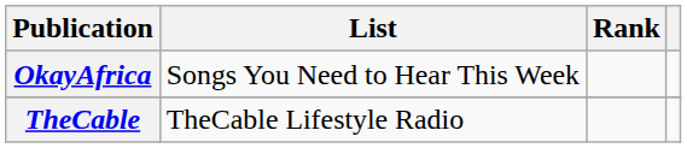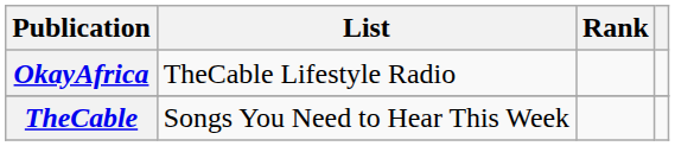OkayAfrica | List: Songs You Need to Hear This Week -> TheCable Lifestyle Radio
TheCable | List: TheCable Lifestyle Radio -> Songs You Need to Hear This Week
